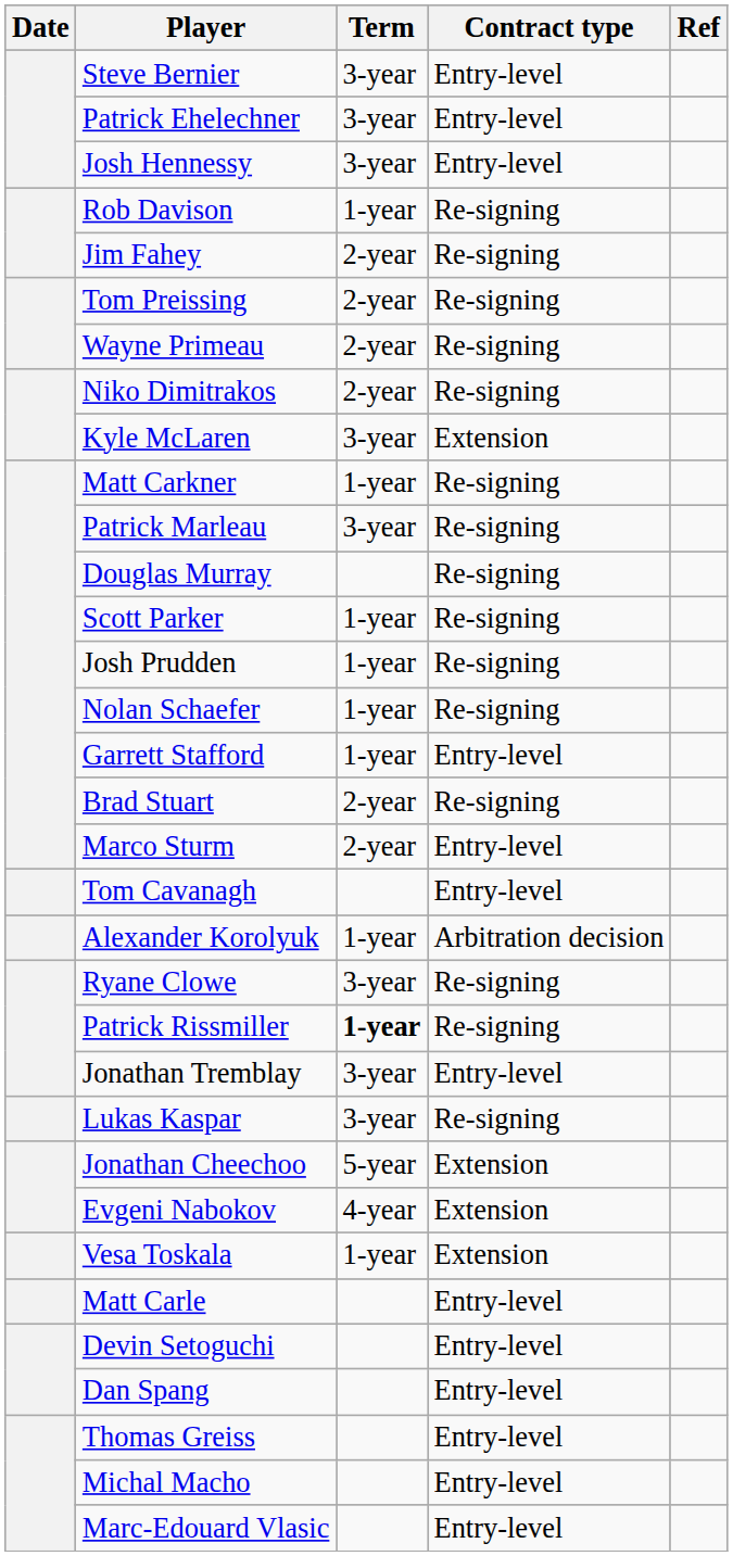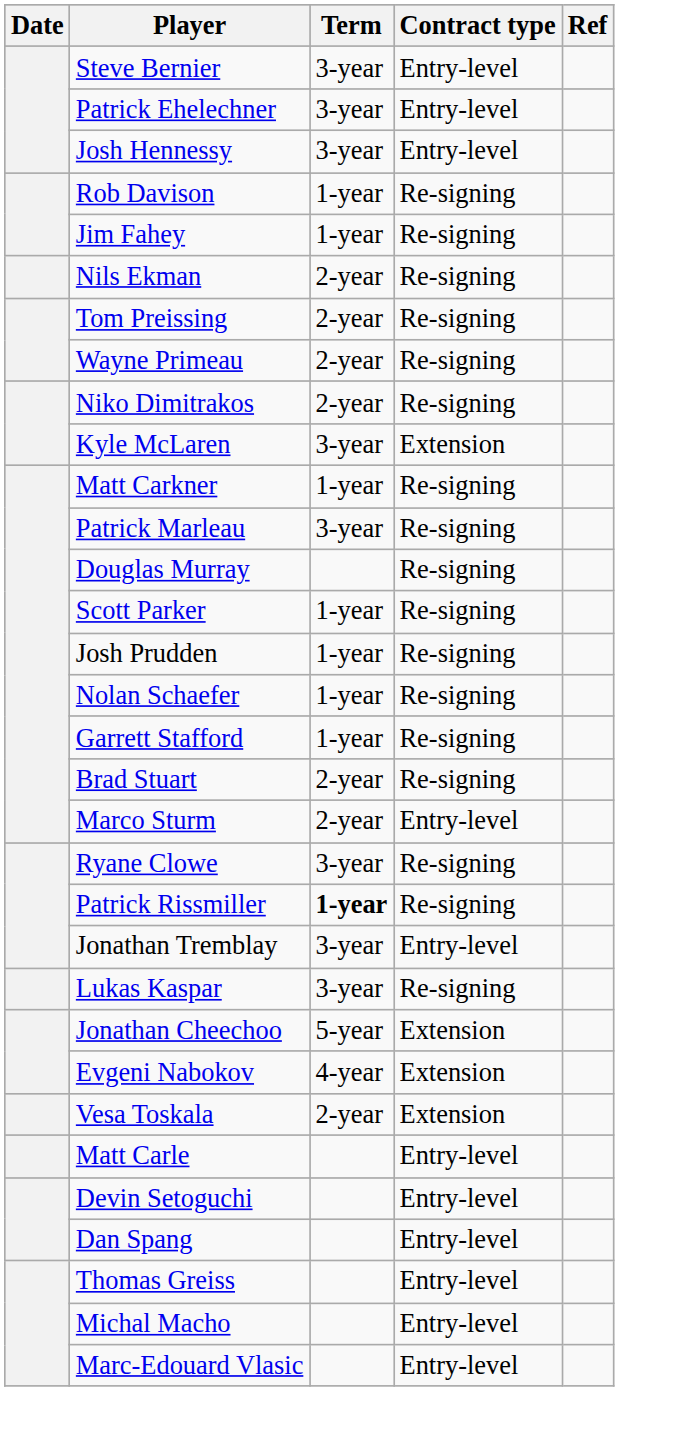Jim Fahey | Term: 2-year -> 1-year
+ row: Nils Ekman | 2-year | Re-signing
Garrett Stafford | Contract type: Entry-level -> Re-signing
- row: Tom Cavanagh | Entry-level
- row: Alexander Korolyuk | 1-year | Arbitration decision
Vesa Toskala | Term: 1-year -> 2-year
